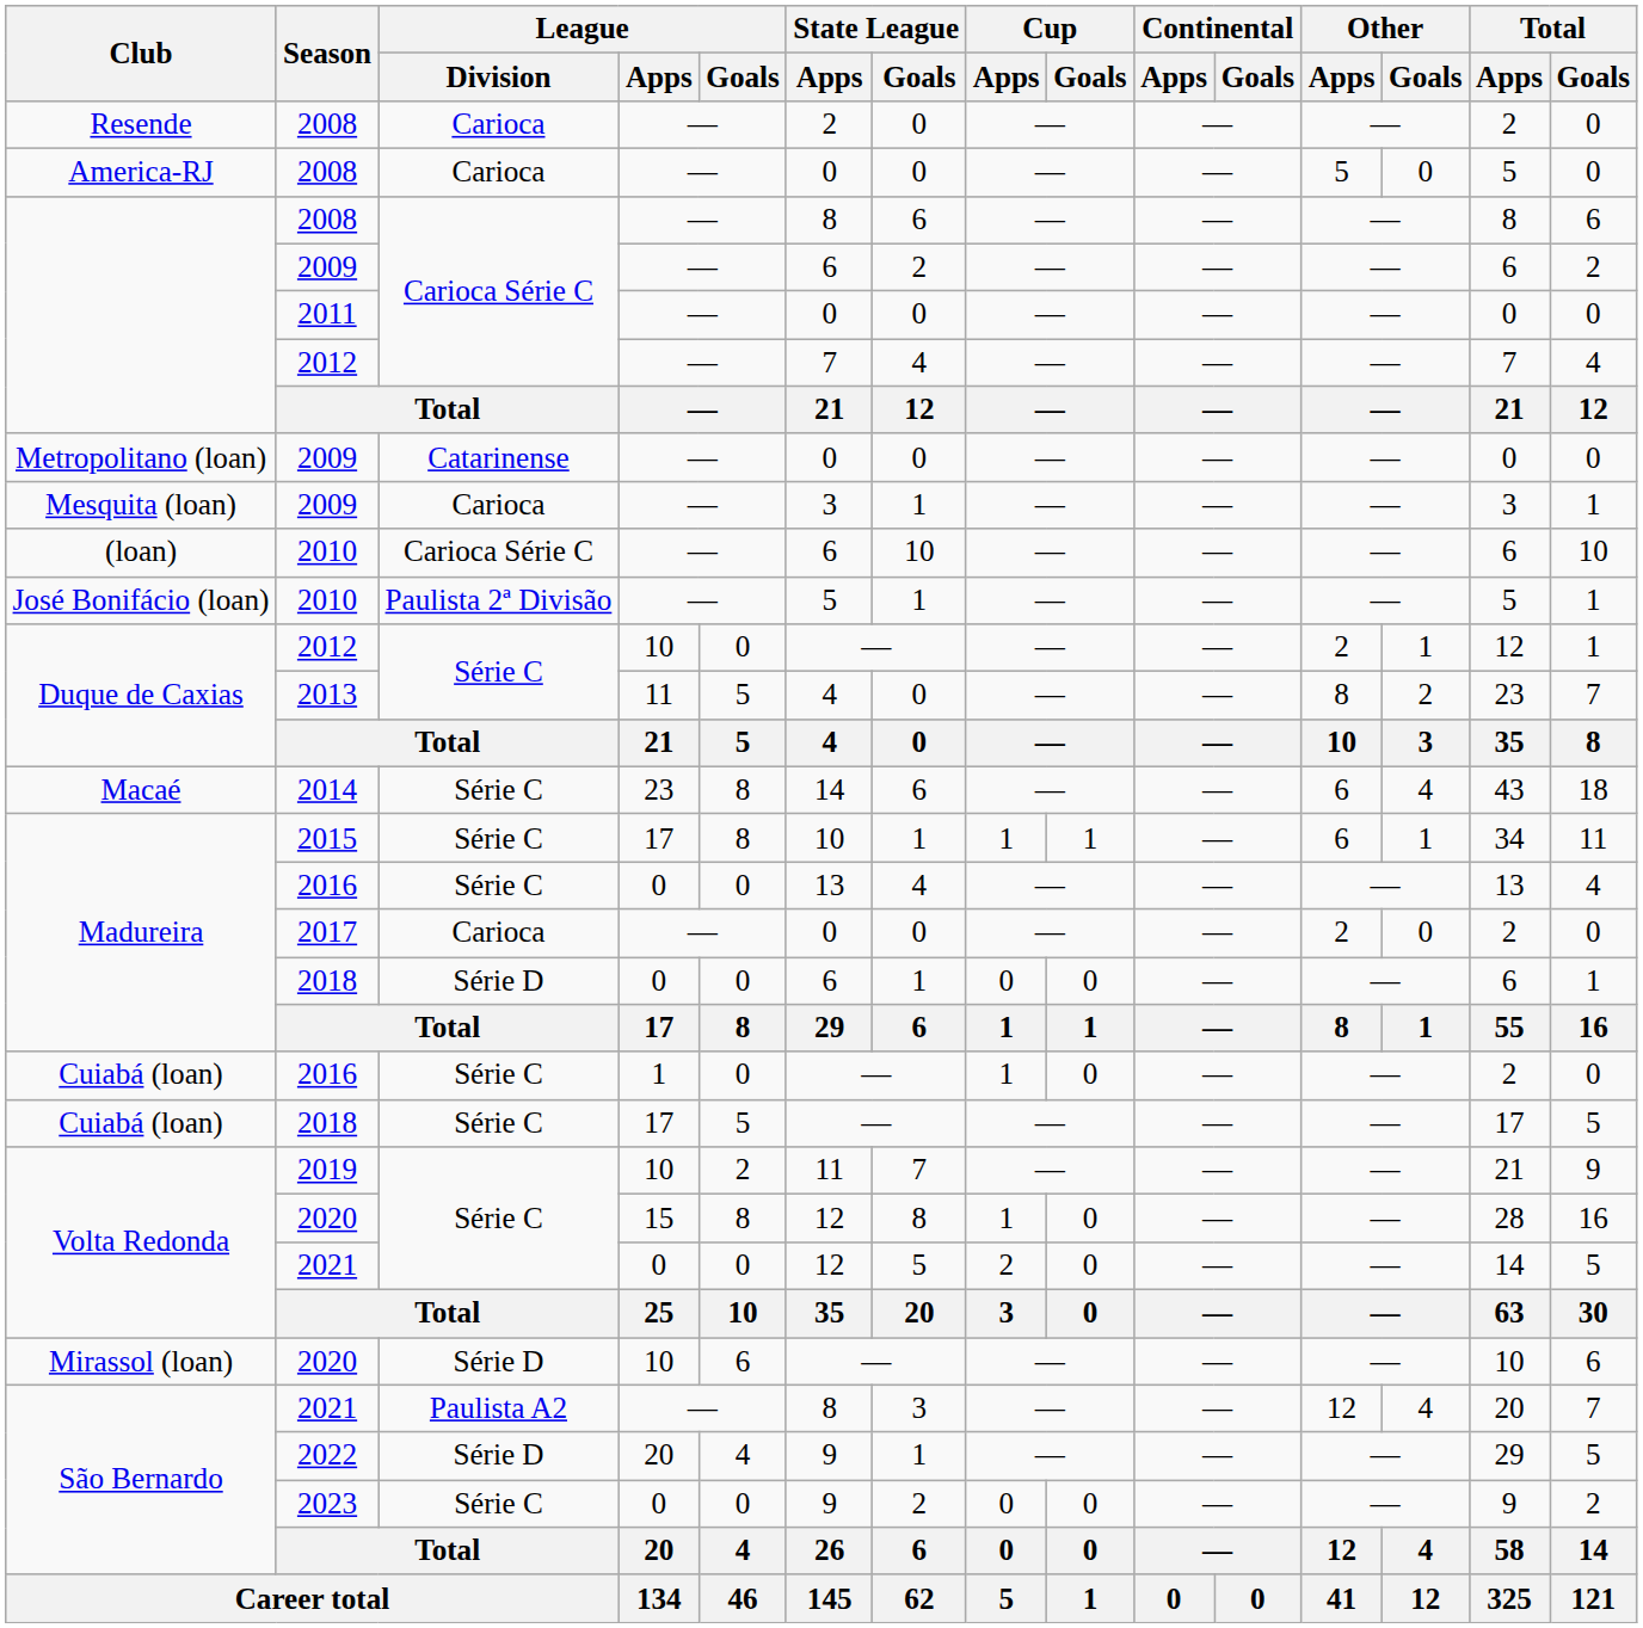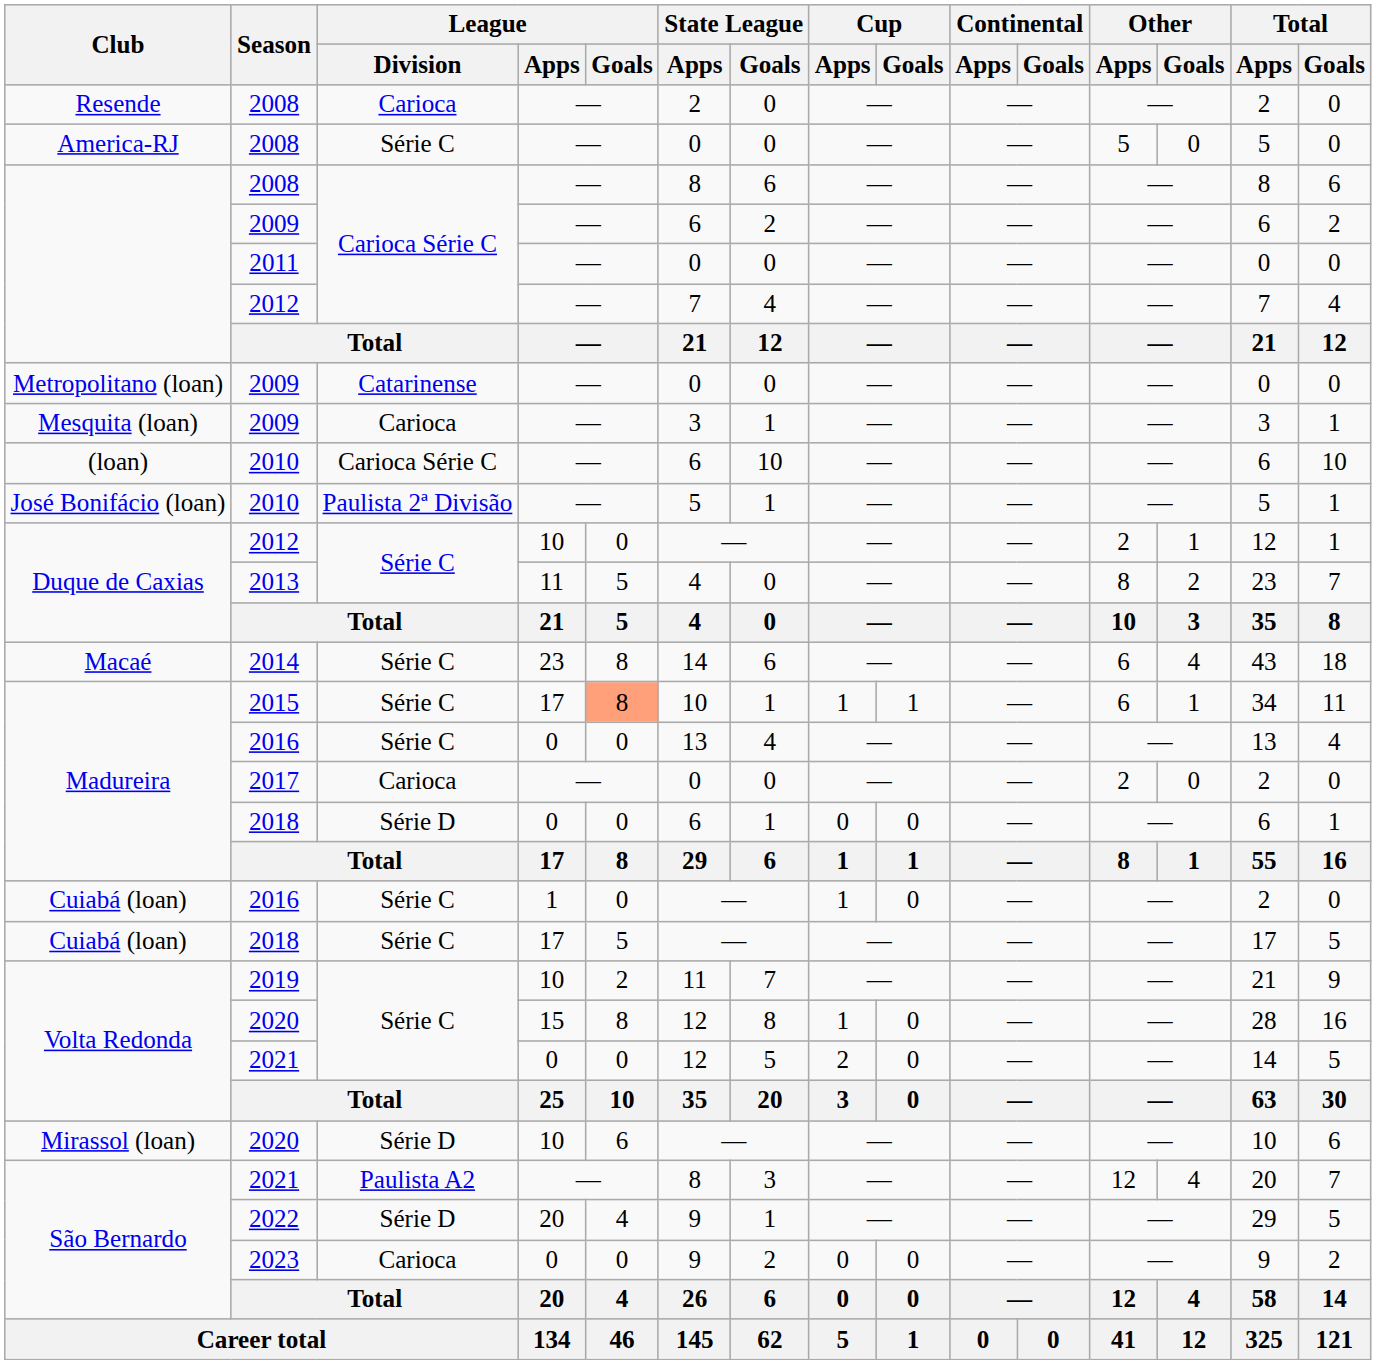America-RJ / 2008 | League / Division: Carioca -> Série C
2015 | League / Goals: no background -> lightsalmon background
2023 | League / Division: Série C -> Carioca
